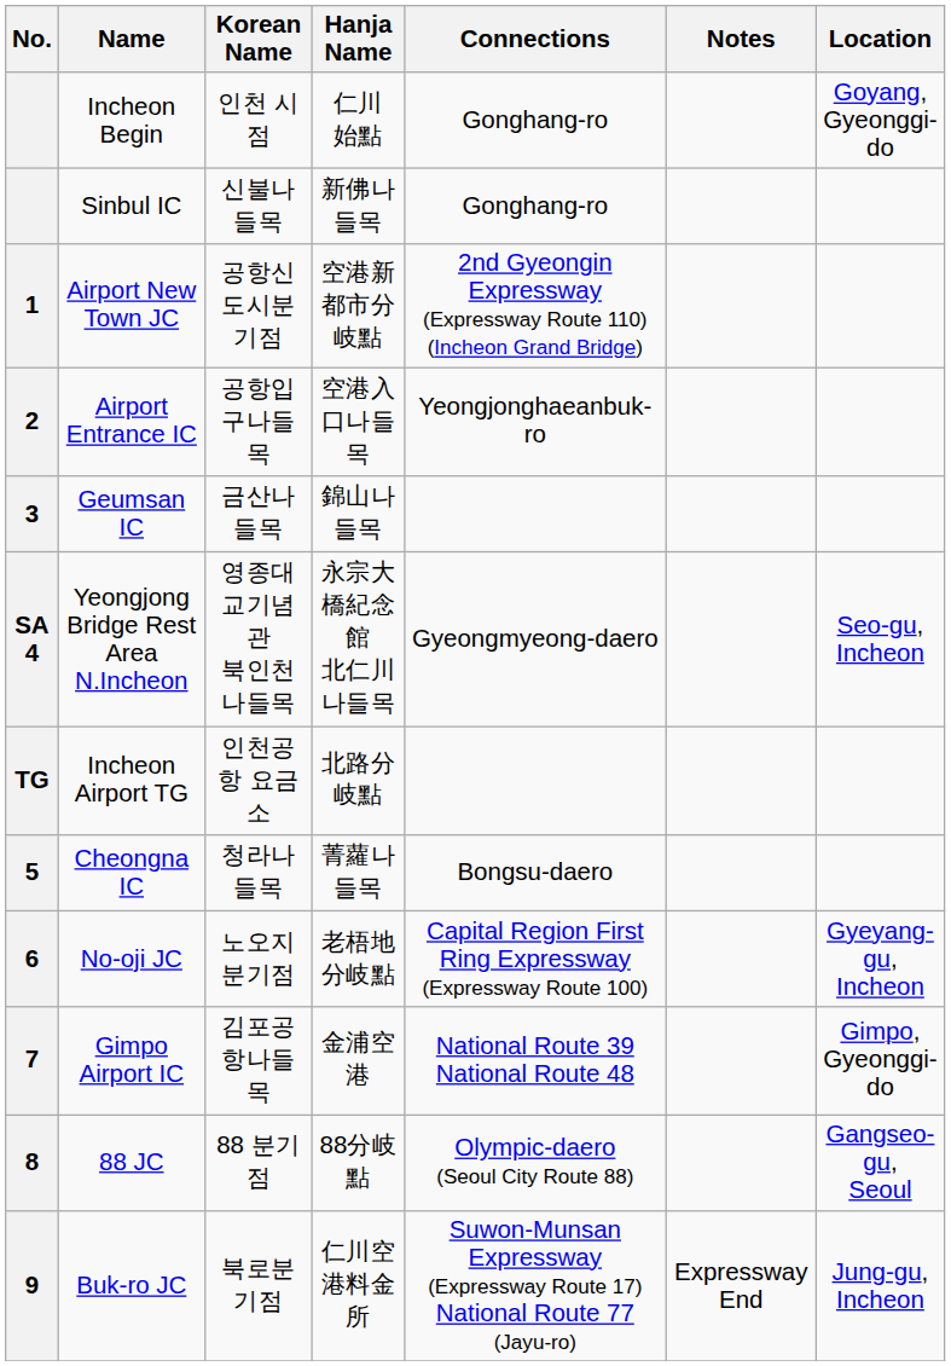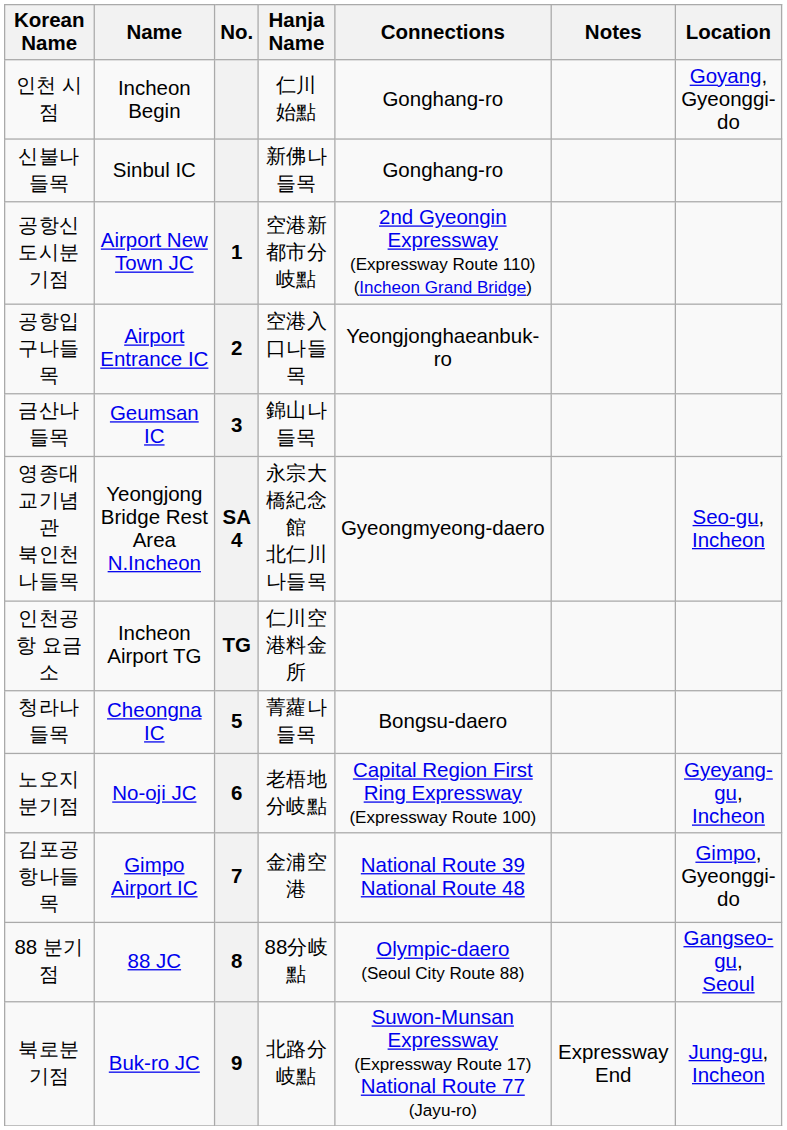columns swapped: No. <-> Korean Name
Incheon Airport TG | Hanja Name: 北路分岐點 -> 仁川空港料金所
Buk-ro JC | Hanja Name: 仁川空港料金所 -> 北路分岐點
